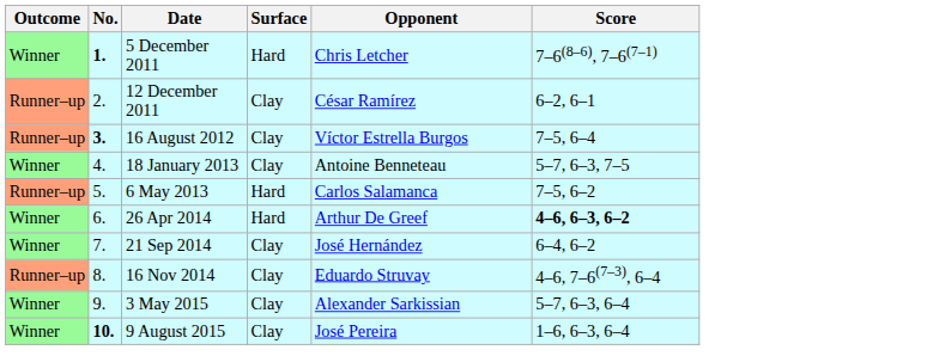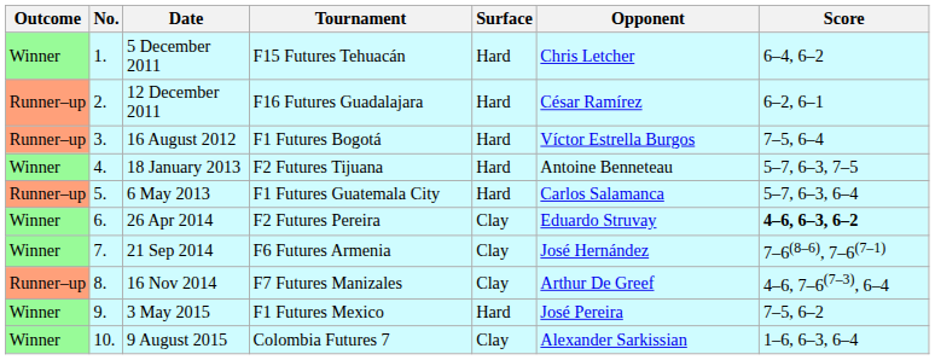+ column: Tournament | F15 Futures Tehuacán | F16 Futures Guadalajara | F1 Futures Bogotá | F2 Futures Tijuana | F1 Futures Guatemala City | F2 Futures Pereira | F6 Futures Armenia | F7 Futures Manizales | F1 Futures Mexico | Colombia Futures 7
5 December 2011 | No.: bold -> normal
5 December 2011 | Score: 7–6(8–6), 7–6(7–1) -> 6–4, 6–2
12 December 2011 | Surface: Clay -> Hard
16 August 2012 | No.: bold -> normal
16 August 2012 | Surface: Clay -> Hard
18 January 2013 | Surface: Clay -> Hard
6 May 2013 | Score: 7–5, 6–2 -> 5–7, 6–3, 6–4
26 Apr 2014 | Surface: Hard -> Clay
26 Apr 2014 | Opponent: Arthur De Greef -> Eduardo Struvay
21 Sep 2014 | Score: 6–4, 6–2 -> 7–6(8–6), 7–6(7–1)
16 Nov 2014 | Opponent: Eduardo Struvay -> Arthur De Greef
3 May 2015 | Surface: Clay -> Hard
3 May 2015 | Opponent: Alexander Sarkissian -> José Pereira
3 May 2015 | Score: 5–7, 6–3, 6–4 -> 7–5, 6–2
9 August 2015 | No.: bold -> normal
9 August 2015 | Opponent: José Pereira -> Alexander Sarkissian
